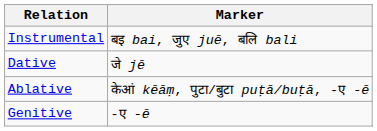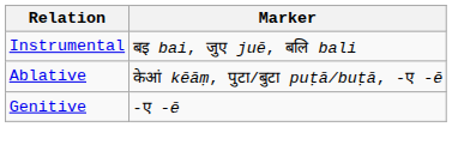- row: Dative | जे jē
